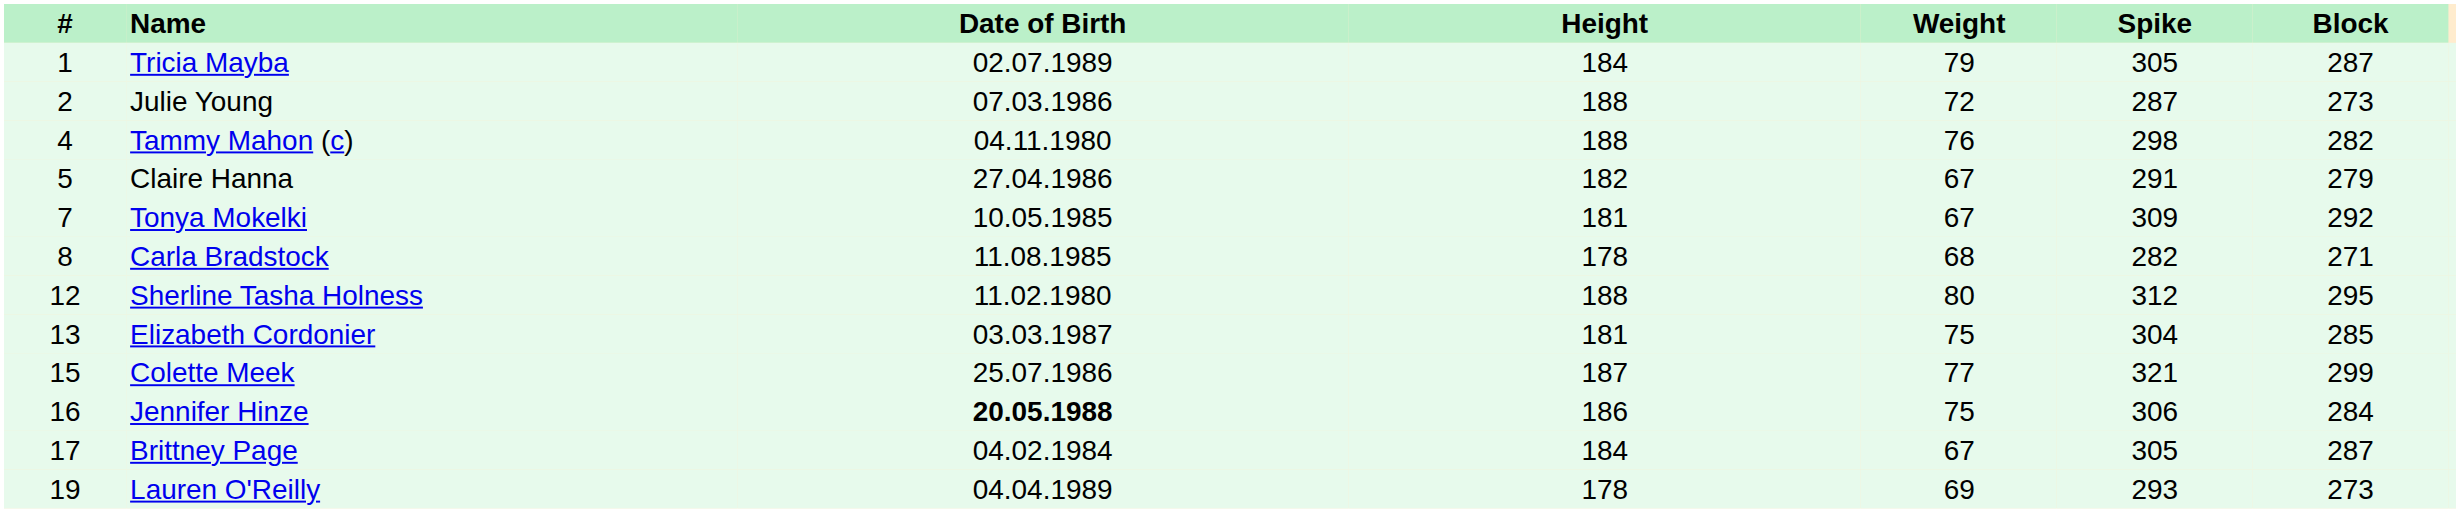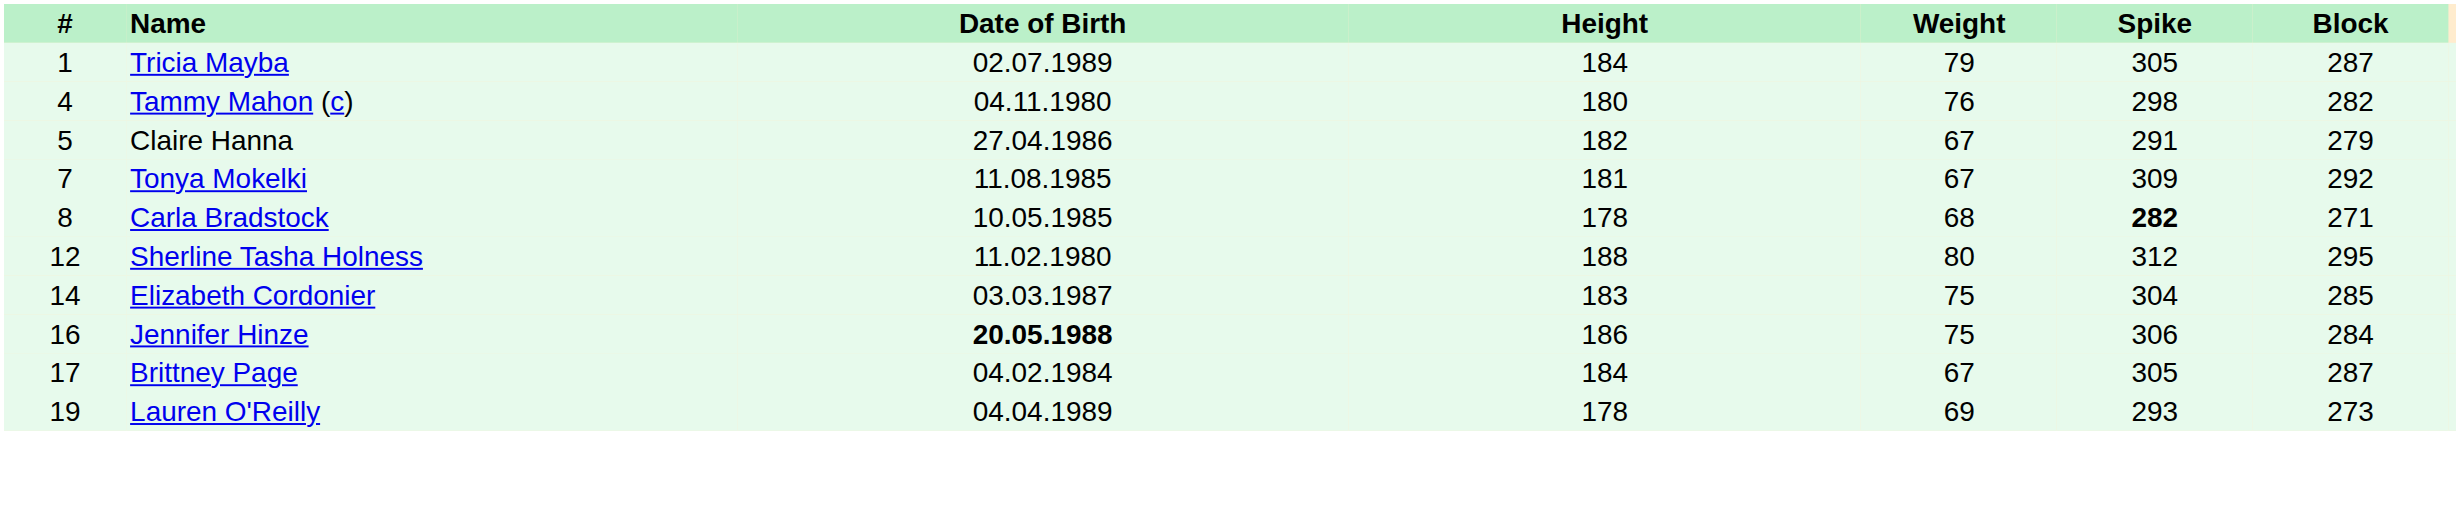- row: 2 | Julie Young | 07.03.1986 | 188 | 72 | 287 | 273
Tammy Mahon (c) | Height: 188 -> 180
Tonya Mokelki | Date of Birth: 10.05.1985 -> 11.08.1985
Carla Bradstock | Date of Birth: 11.08.1985 -> 10.05.1985
Carla Bradstock | Spike: normal -> bold
Elizabeth Cordonier | #: 13 -> 14
Elizabeth Cordonier | Height: 181 -> 183
- row: 15 | Colette Meek | 25.07.1986 | 187 | 77 | 321 | 299
